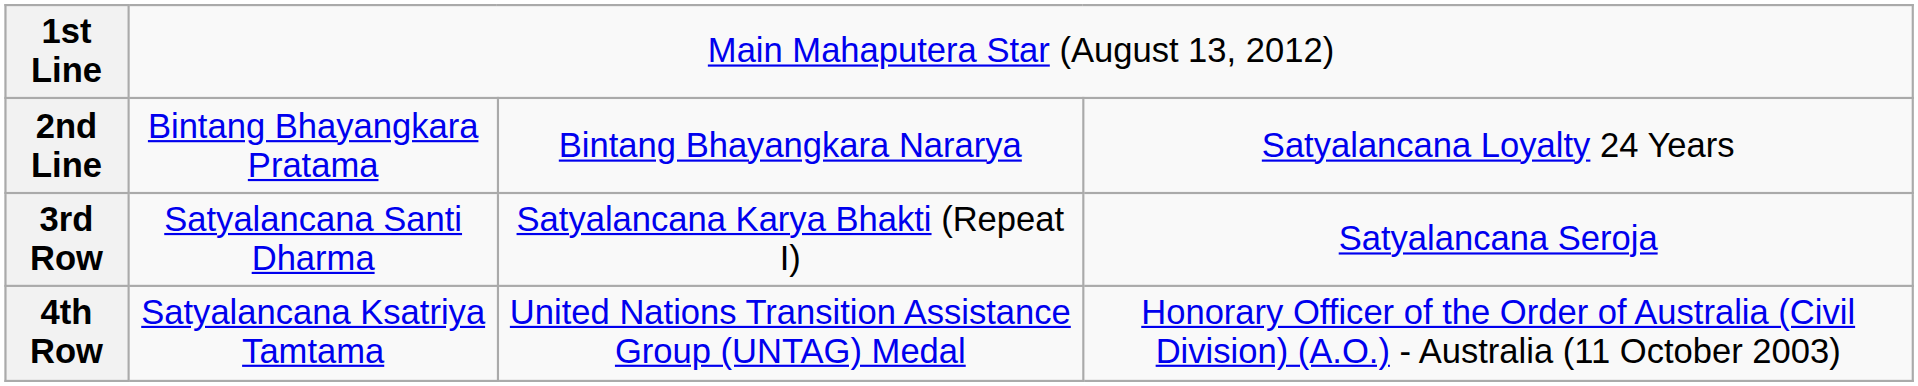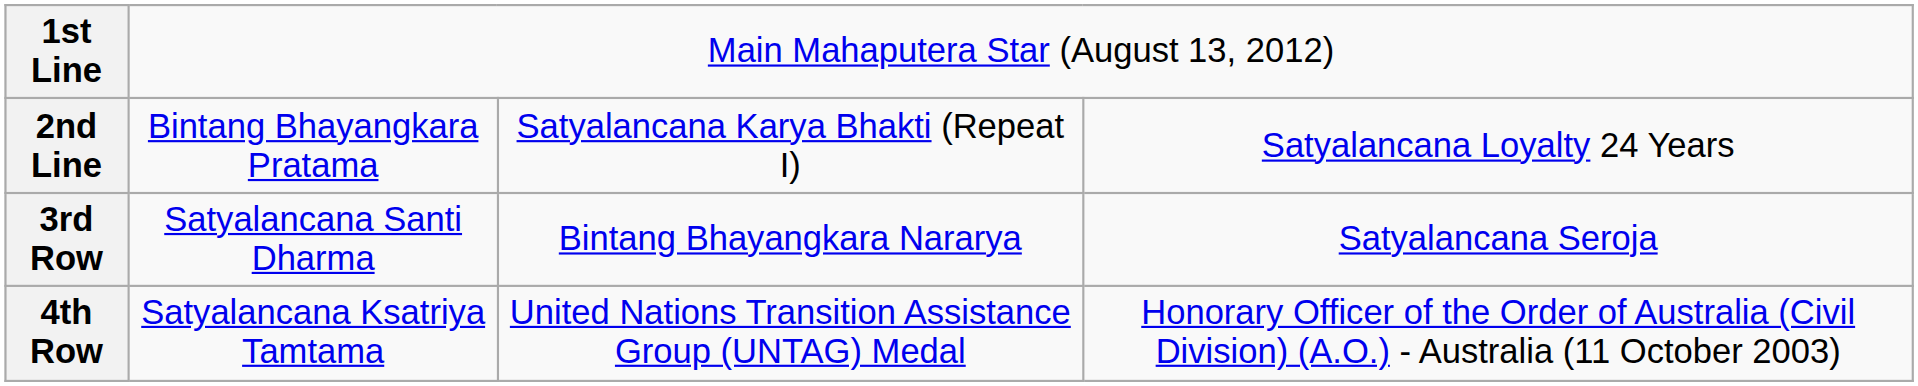2nd Line | column 3: Bintang Bhayangkara Nararya -> Satyalancana Karya Bhakti (Repeat I)
3rd Row | column 3: Satyalancana Karya Bhakti (Repeat I) -> Bintang Bhayangkara Nararya
